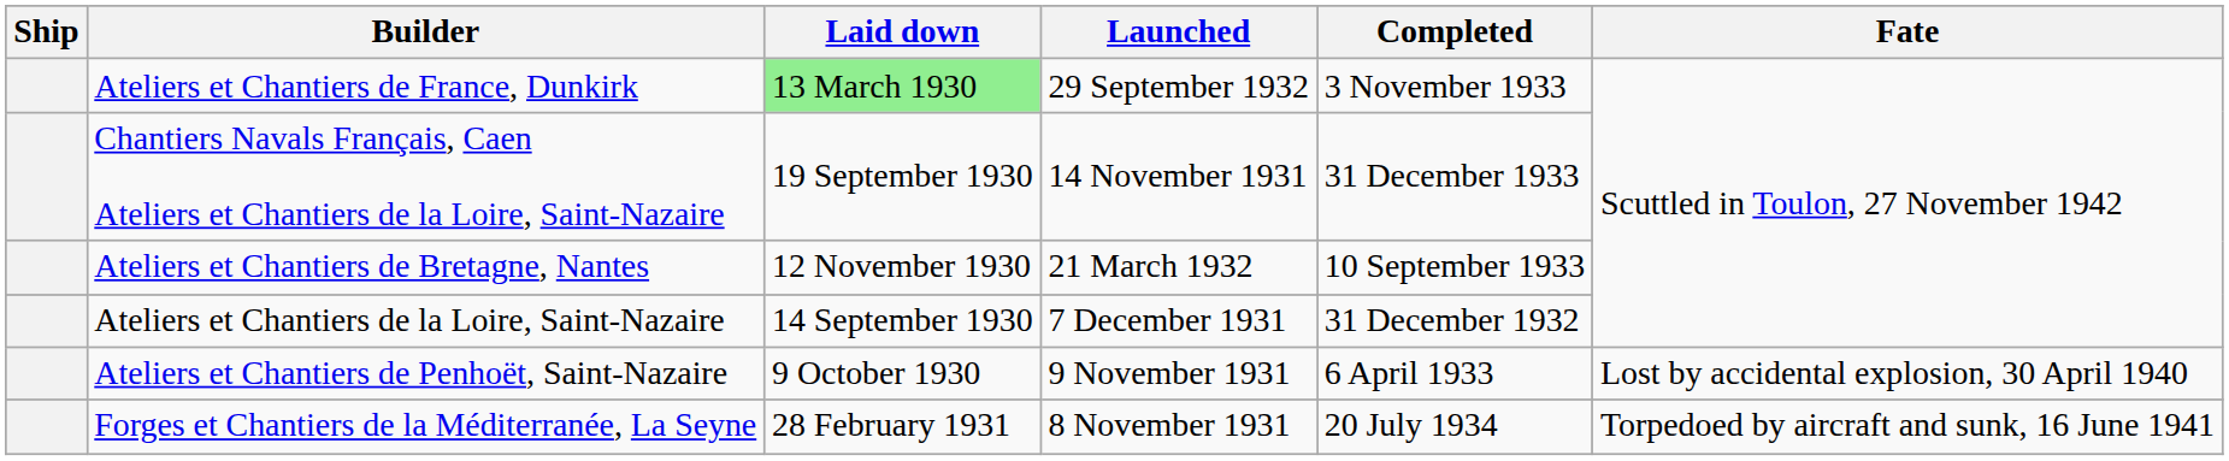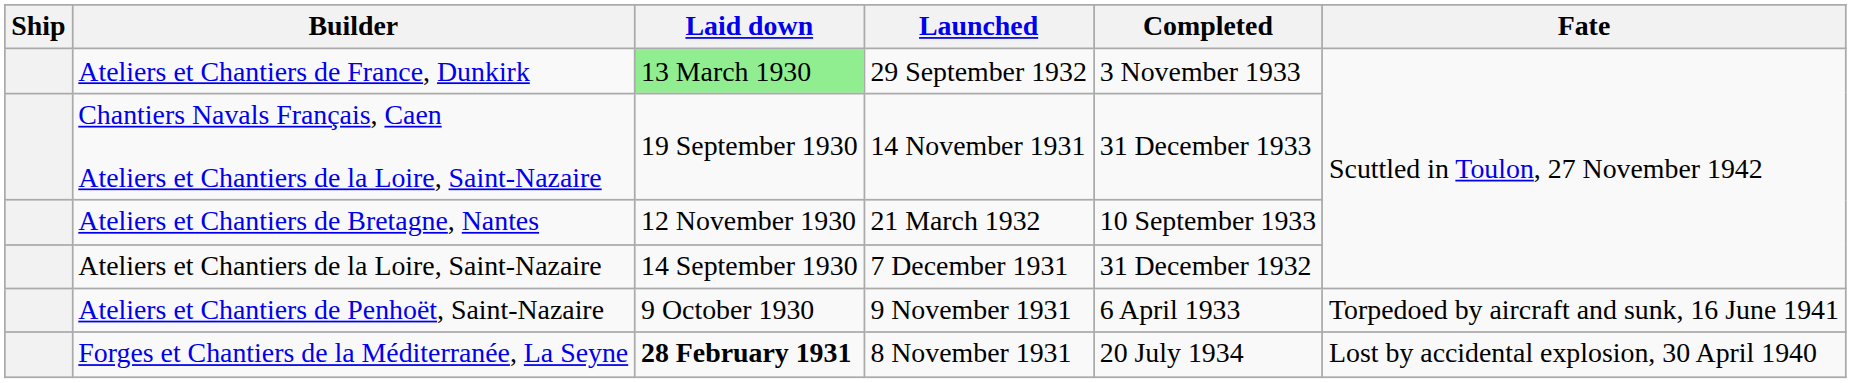Ateliers et Chantiers de Penhoët, Saint-Nazaire | Fate: Lost by accidental explosion, 30 April 1940 -> Torpedoed by aircraft and sunk, 16 June 1941
Forges et Chantiers de la Méditerranée, La Seyne | Laid down: normal -> bold
Forges et Chantiers de la Méditerranée, La Seyne | Fate: Torpedoed by aircraft and sunk, 16 June 1941 -> Lost by accidental explosion, 30 April 1940
